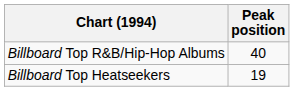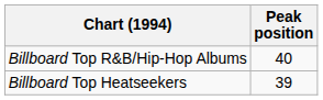Billboard Top Heatseekers | Peak position: 19 -> 39
